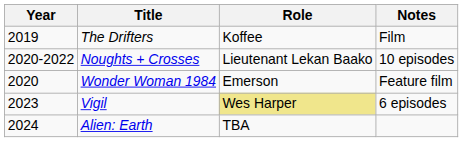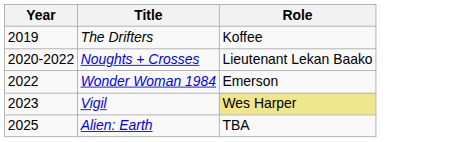- column: Notes | Film | 10 episodes | Feature film | 6 episodes
Wonder Woman 1984 | Year: 2020 -> 2022
Alien: Earth | Year: 2024 -> 2025
